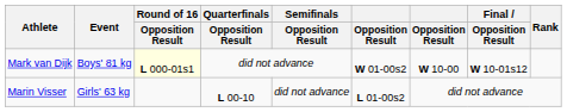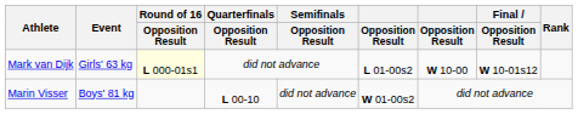Mark van Dijk | Event: Boys' 81 kg -> Girls' 63 kg
Mark van Dijk | column 6: W 01-00s2 -> L 01-00s2
Marin Visser | Event: Girls' 63 kg -> Boys' 81 kg
Marin Visser | column 6: L 01-00s2 -> W 01-00s2
